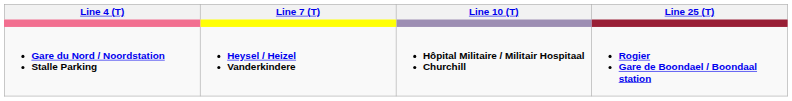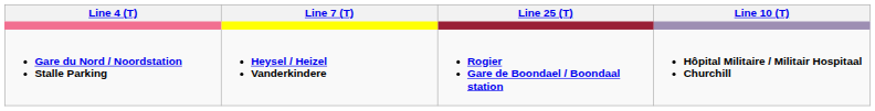columns swapped: Line 10 (T) <-> Line 25 (T)
